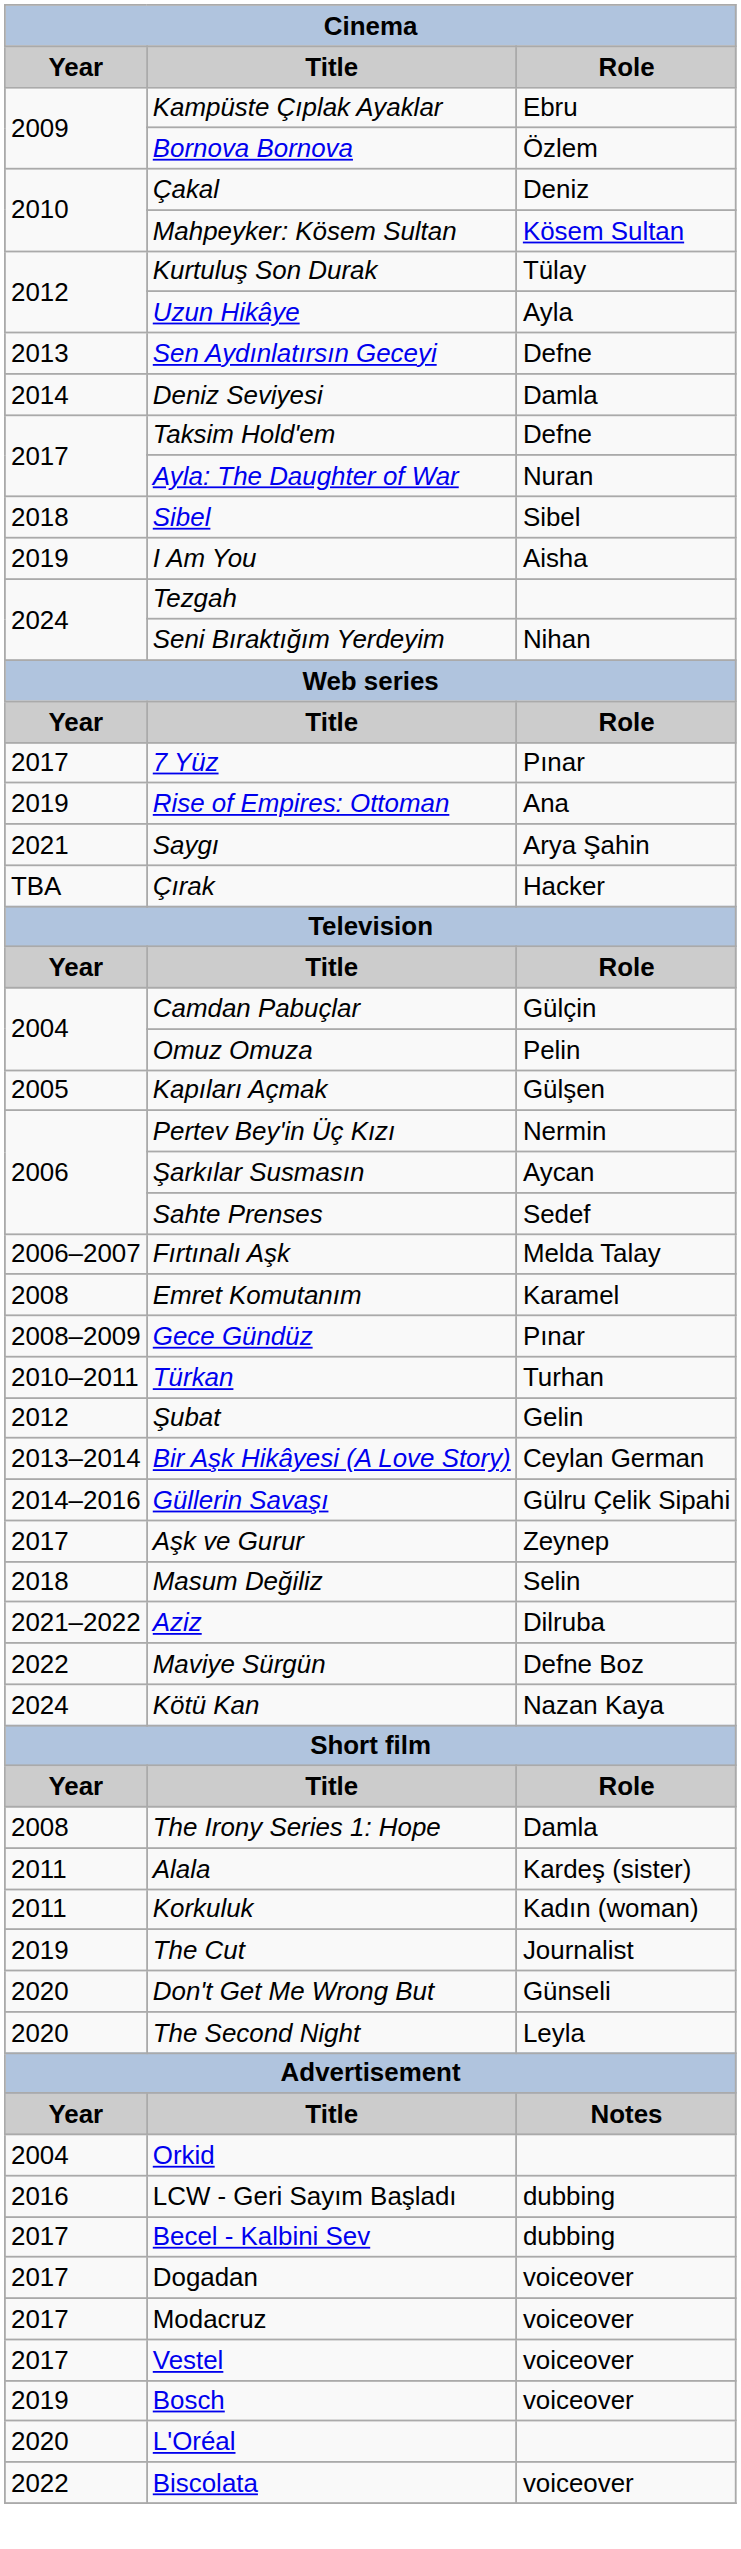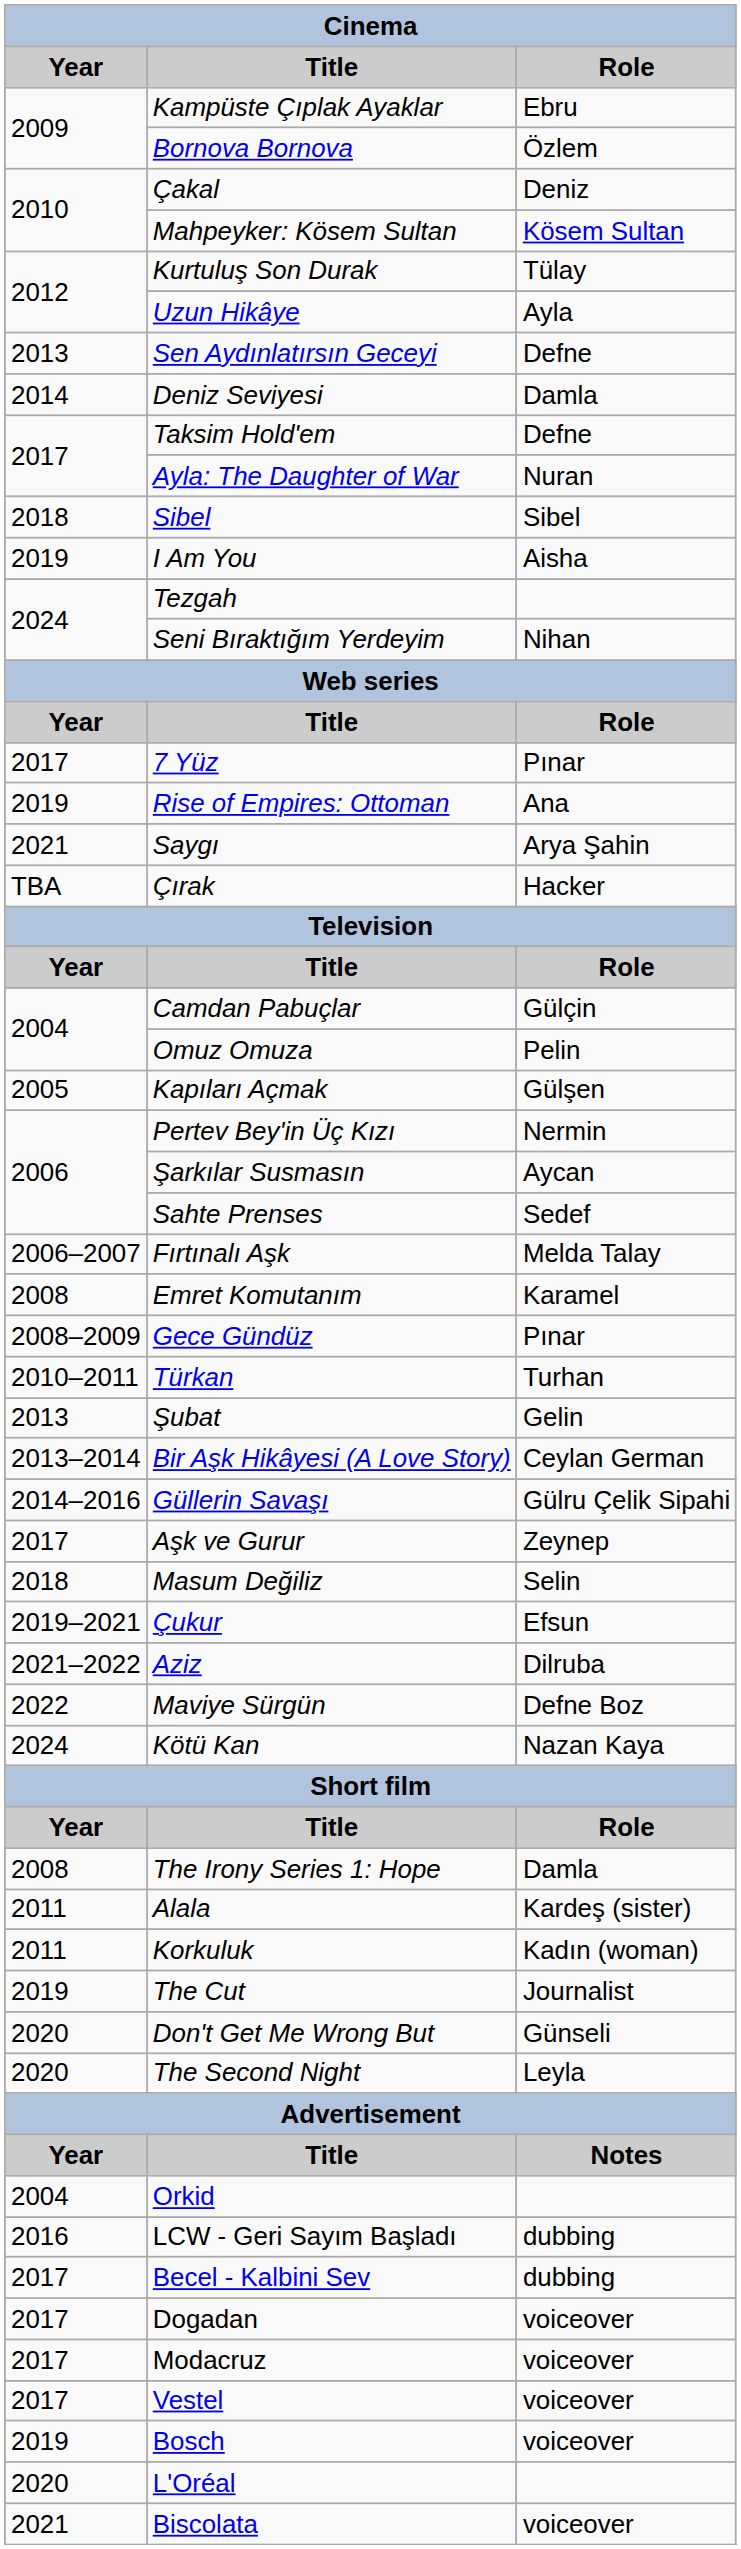Şubat | Year: 2012 -> 2013
+ row: 2019–2021 | Çukur | Efsun
Biscolata | Year: 2022 -> 2021
